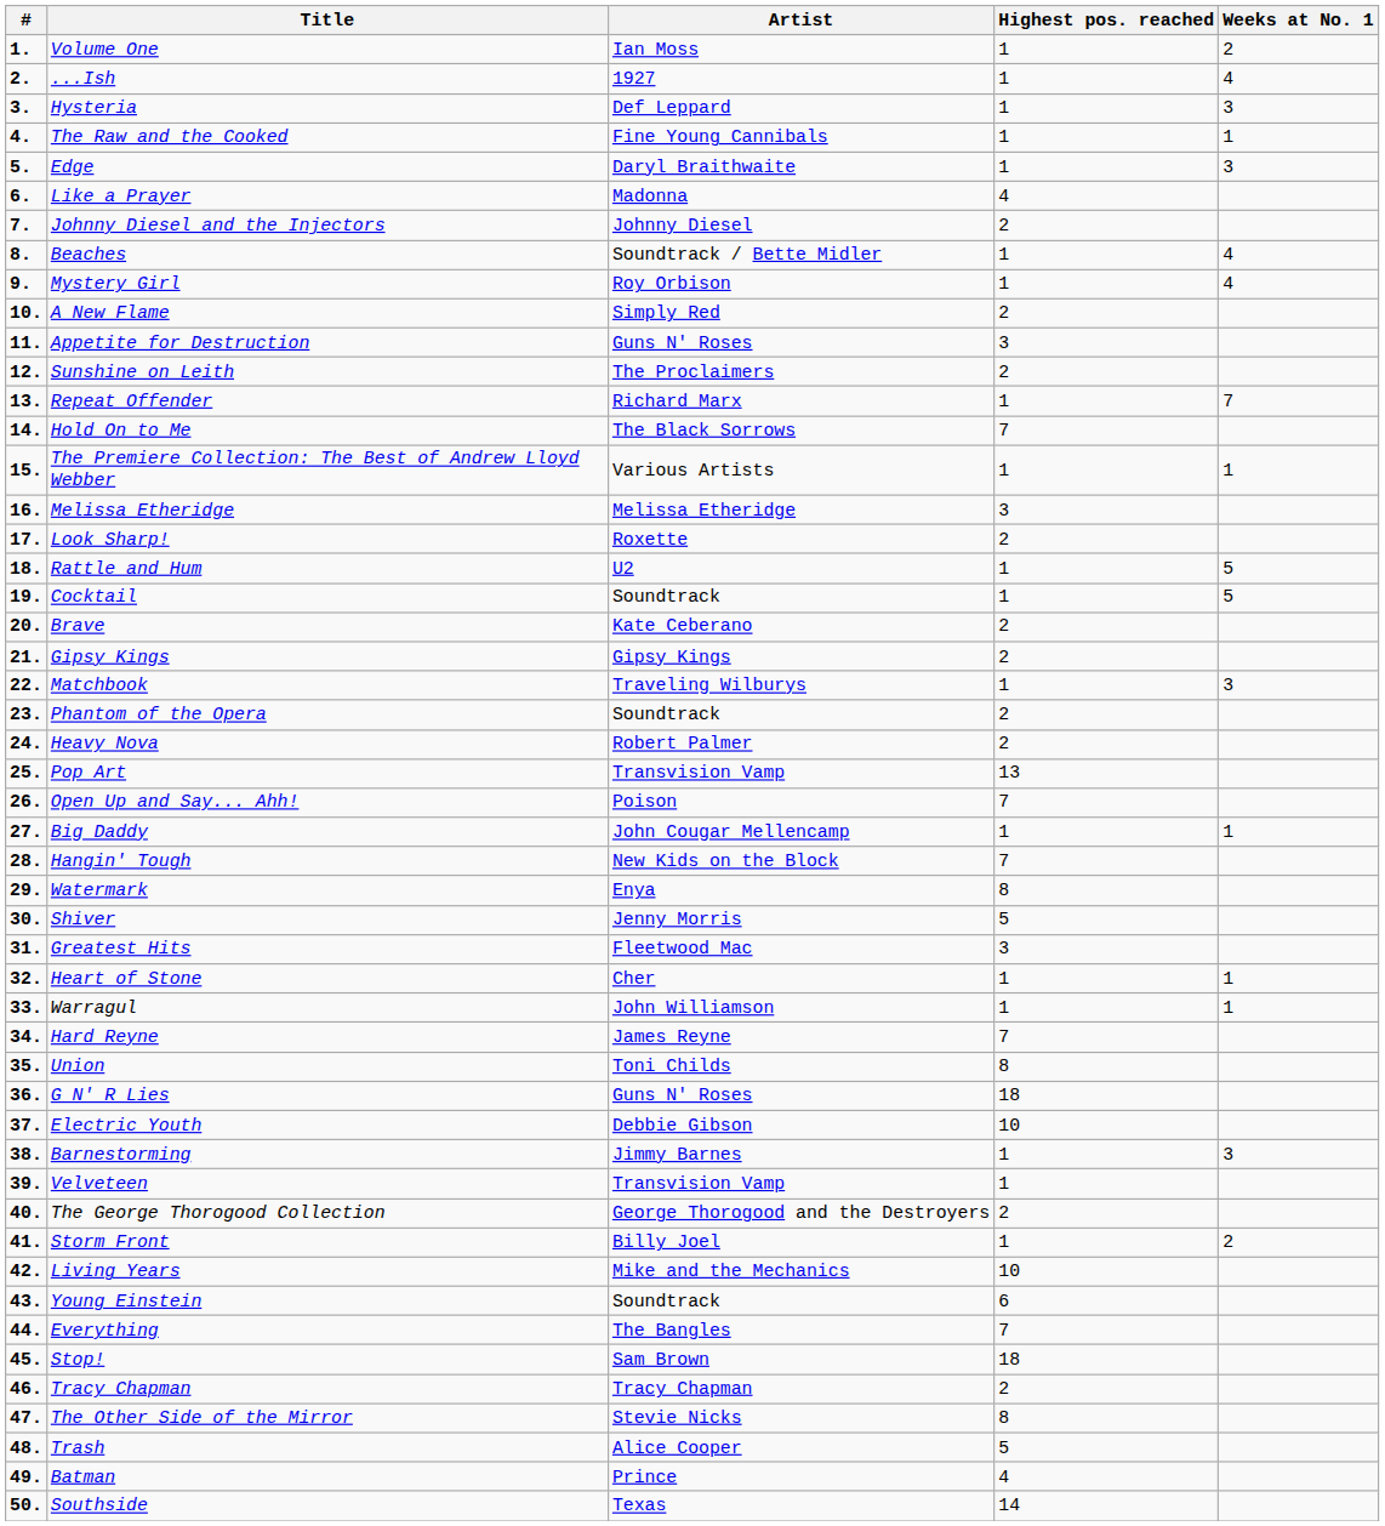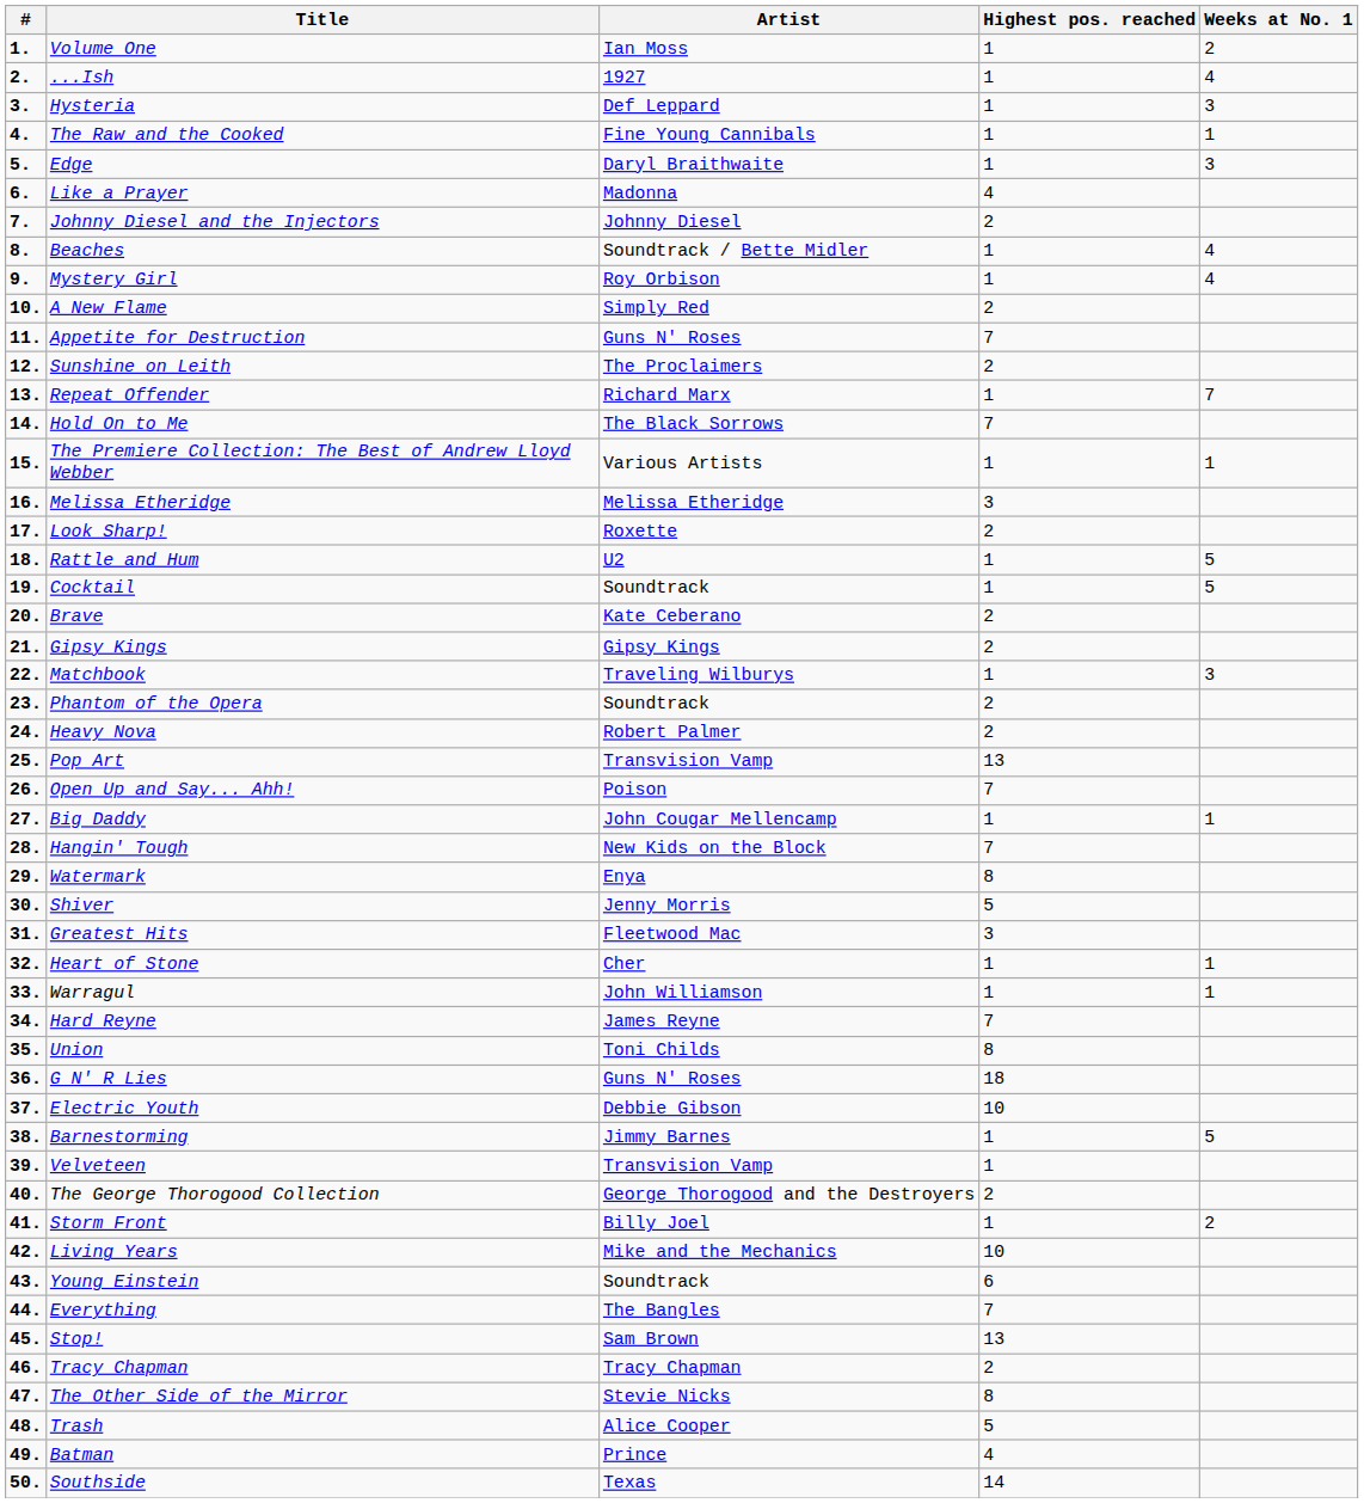Appetite for Destruction | Highest pos. reached: 3 -> 7
Barnestorming | Weeks at No. 1: 3 -> 5
Stop! | Highest pos. reached: 18 -> 13
